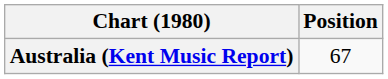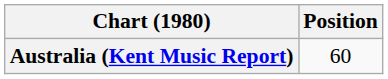Australia (Kent Music Report) | Position: 67 -> 60
